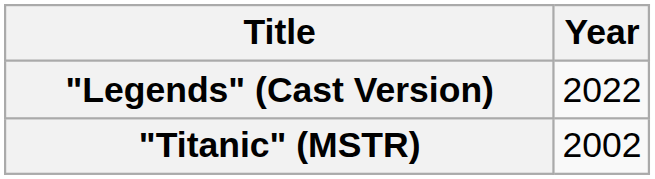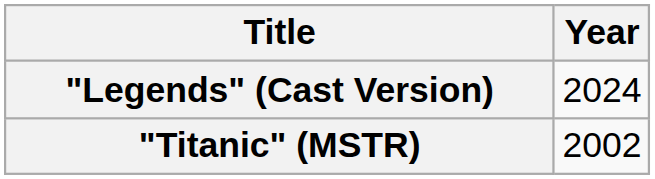"Legends" (Cast Version) | Year: 2022 -> 2024
